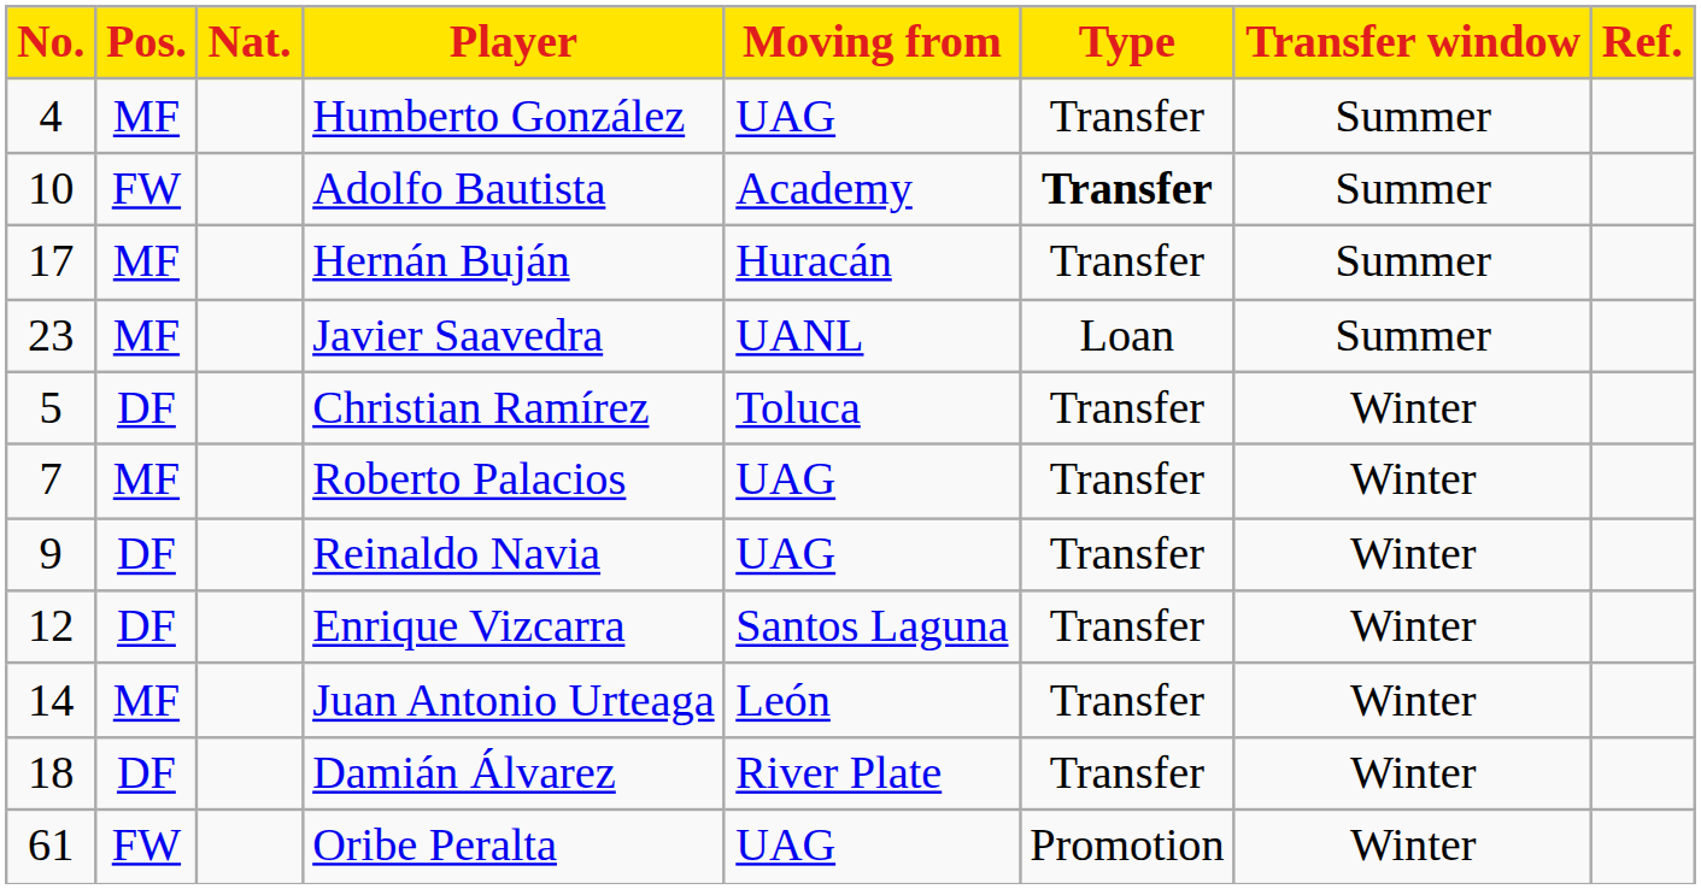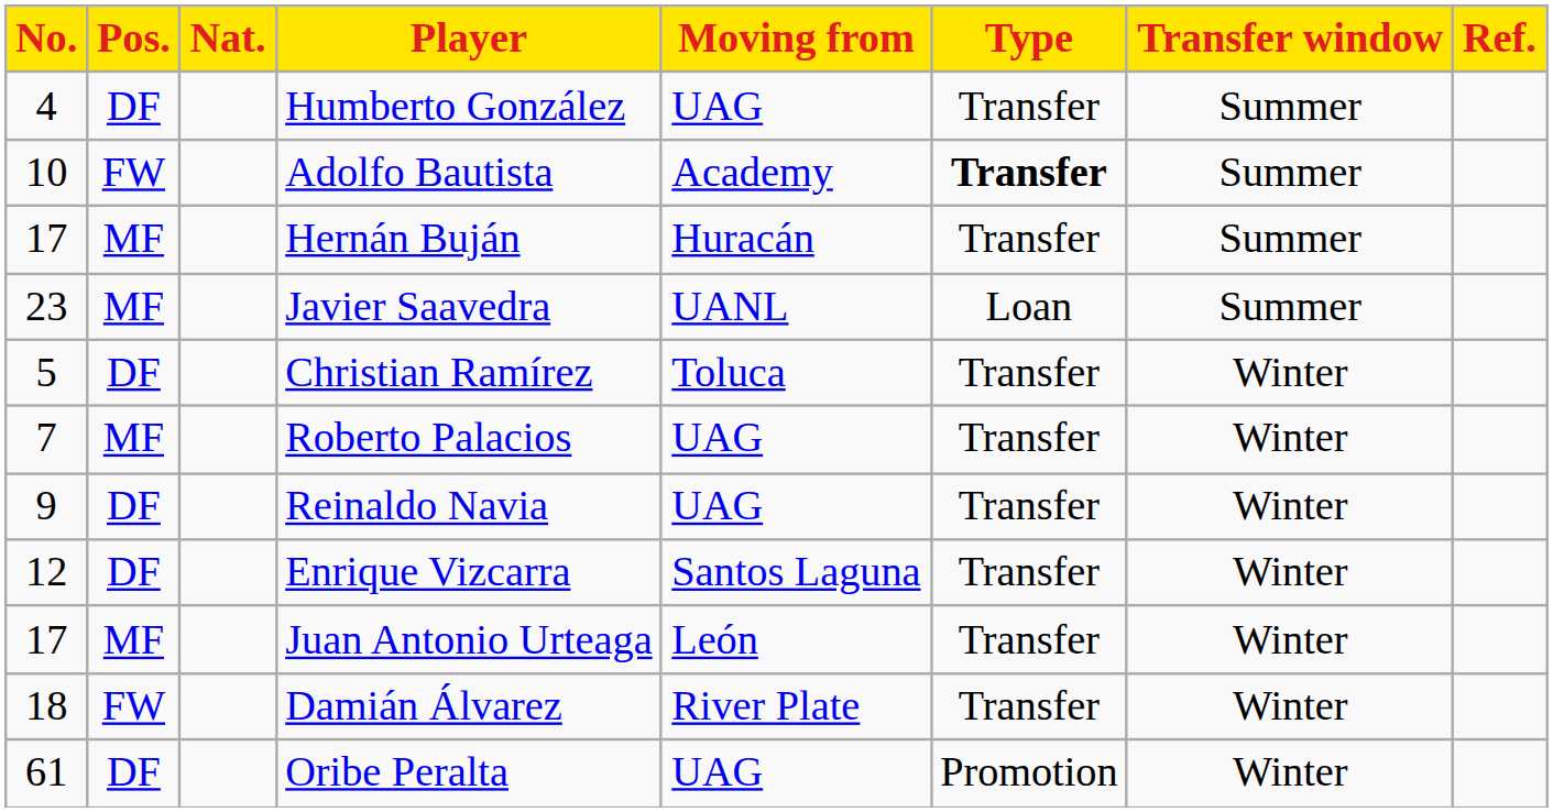Humberto González | Pos.: MF -> DF
Juan Antonio Urteaga | No.: 14 -> 17
Damián Álvarez | Pos.: DF -> FW
Oribe Peralta | Pos.: FW -> DF
